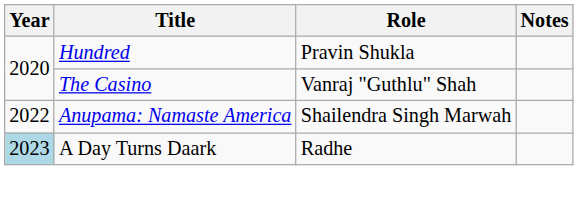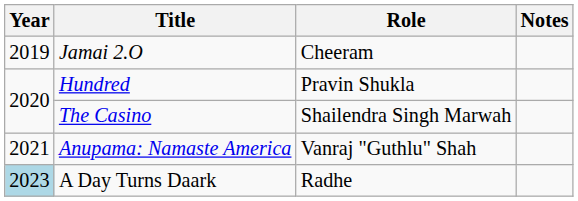+ row: 2019 | Jamai 2.O | Cheeram
The Casino | Role: Vanraj "Guthlu" Shah -> Shailendra Singh Marwah
Anupama: Namaste America | Year: 2022 -> 2021
Anupama: Namaste America | Role: Shailendra Singh Marwah -> Vanraj "Guthlu" Shah
